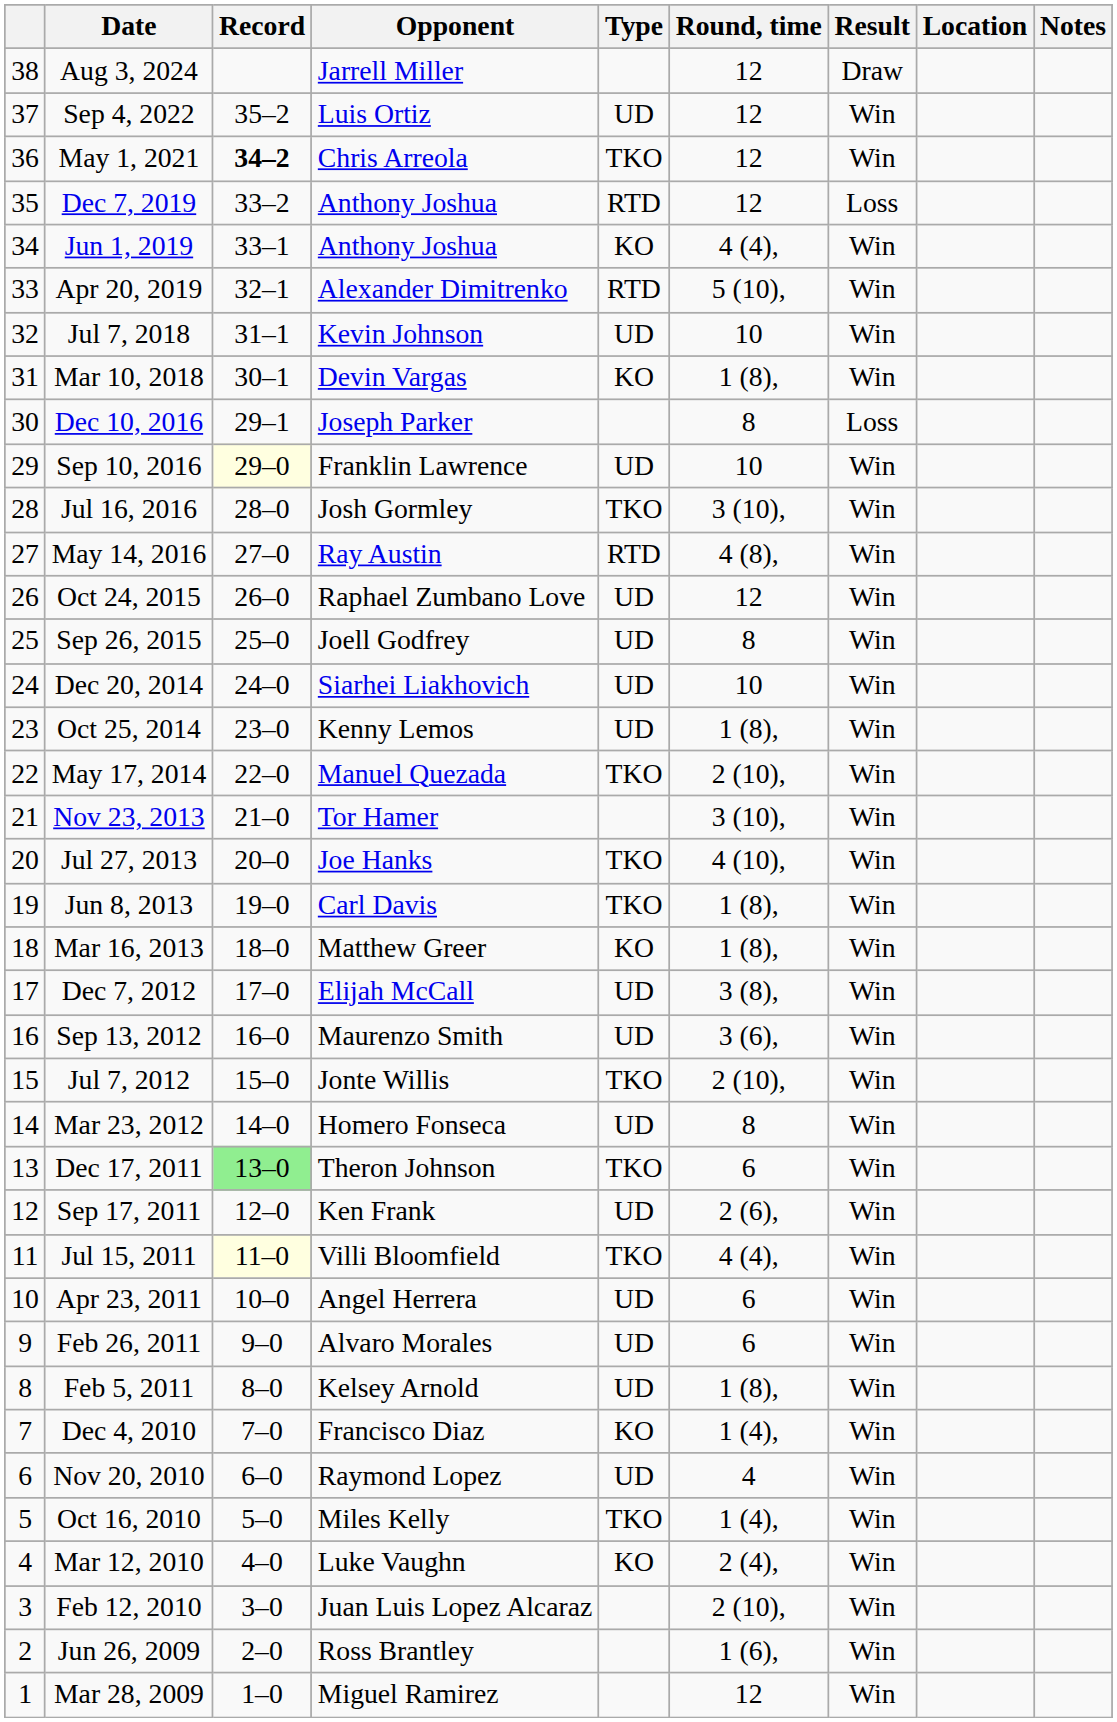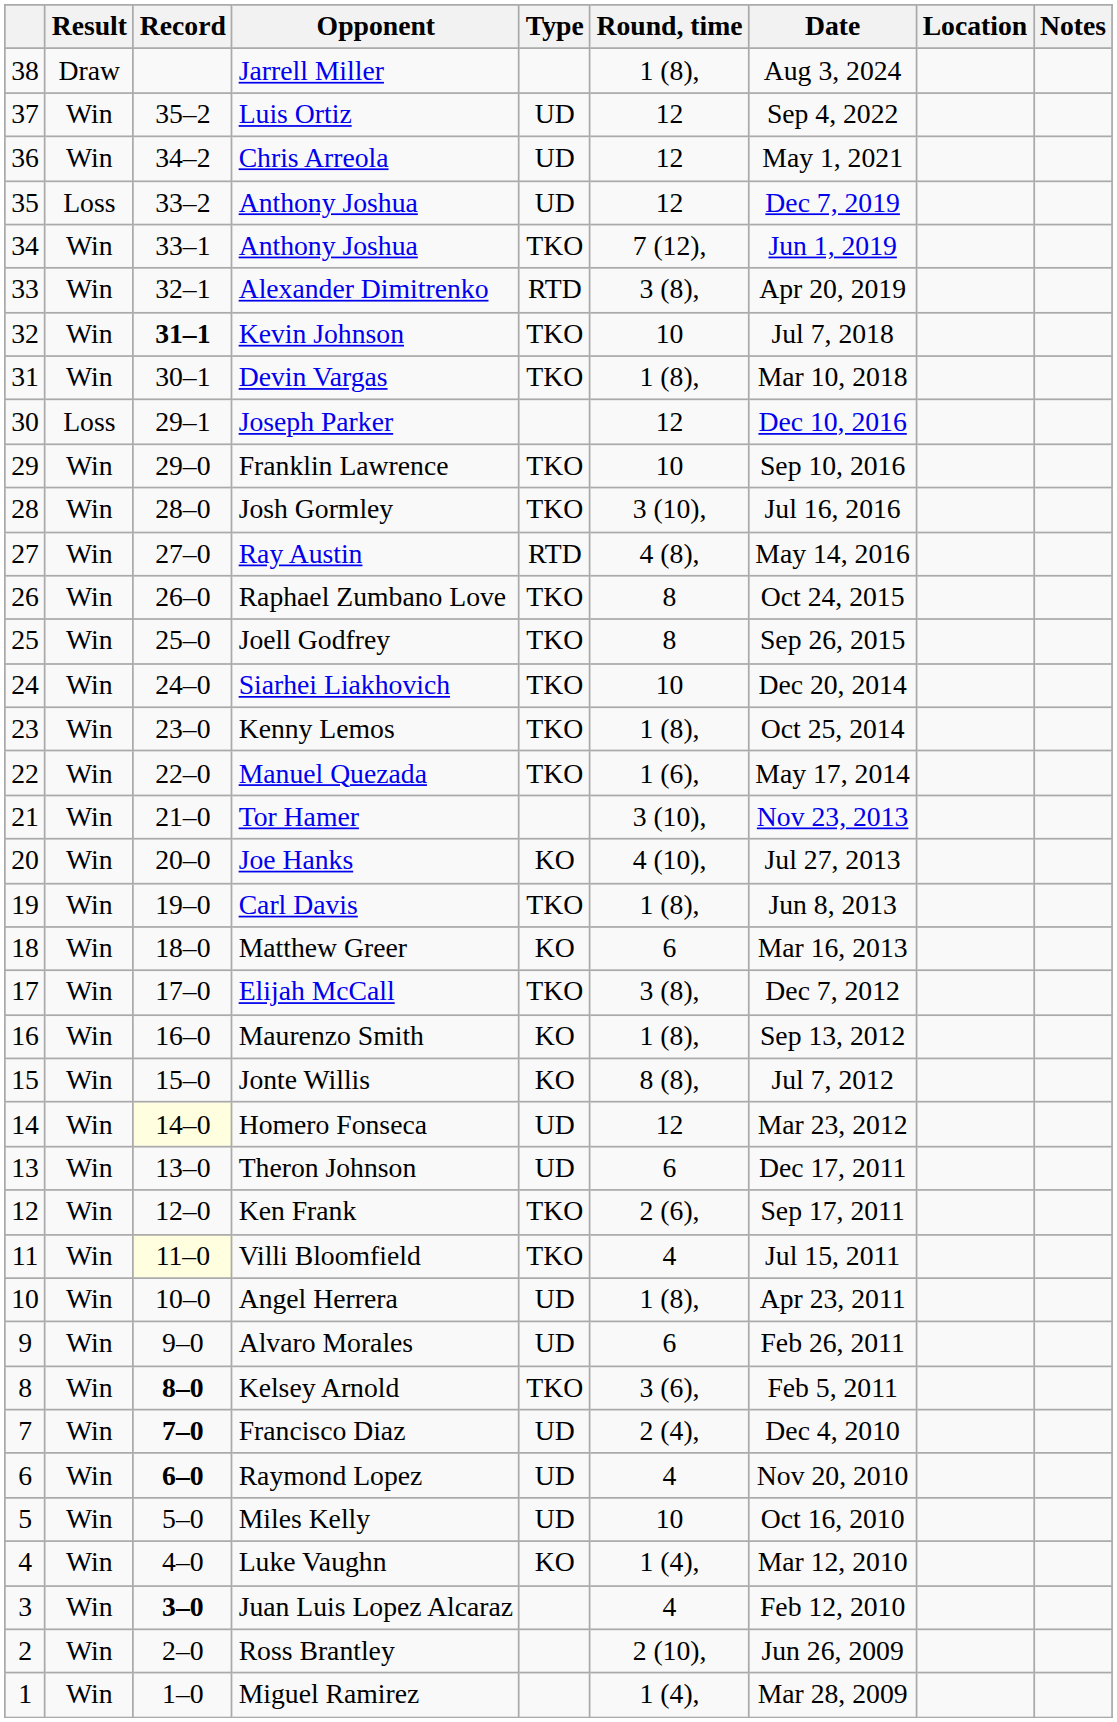columns swapped: Result <-> Date
Jarrell Miller | Round, time: 12 -> 1 (8),
Chris Arreola | Record: bold -> normal
Chris Arreola | Type: TKO -> UD
35 / Anthony Joshua | Type: RTD -> UD
34 / Anthony Joshua | Type: KO -> TKO
34 / Anthony Joshua | Round, time: 4 (4), -> 7 (12),
Alexander Dimitrenko | Round, time: 5 (10), -> 3 (8),
Kevin Johnson | Record: normal -> bold
Kevin Johnson | Type: UD -> TKO
Devin Vargas | Type: KO -> TKO
Joseph Parker | Round, time: 8 -> 12
Franklin Lawrence | Record: lightyellow background -> no background
Franklin Lawrence | Type: UD -> TKO
Raphael Zumbano Love | Type: UD -> TKO
Raphael Zumbano Love | Round, time: 12 -> 8
Joell Godfrey | Type: UD -> TKO
Siarhei Liakhovich | Type: UD -> TKO
Kenny Lemos | Type: UD -> TKO
Manuel Quezada | Round, time: 2 (10), -> 1 (6),
Joe Hanks | Type: TKO -> KO
Matthew Greer | Round, time: 1 (8), -> 6
Elijah McCall | Type: UD -> TKO
Maurenzo Smith | Type: UD -> KO
Maurenzo Smith | Round, time: 3 (6), -> 1 (8),
Jonte Willis | Type: TKO -> KO
Jonte Willis | Round, time: 2 (10), -> 8 (8),
Homero Fonseca | Record: no background -> lightyellow background
Homero Fonseca | Round, time: 8 -> 12
Theron Johnson | Record: lightgreen background -> no background
Theron Johnson | Type: TKO -> UD
Ken Frank | Type: UD -> TKO
Villi Bloomfield | Round, time: 4 (4), -> 4
Angel Herrera | Round, time: 6 -> 1 (8),
Kelsey Arnold | Record: normal -> bold
Kelsey Arnold | Type: UD -> TKO
Kelsey Arnold | Round, time: 1 (8), -> 3 (6),
Francisco Diaz | Record: normal -> bold
Francisco Diaz | Type: KO -> UD
Francisco Diaz | Round, time: 1 (4), -> 2 (4),
Raymond Lopez | Record: normal -> bold
Miles Kelly | Type: TKO -> UD
Miles Kelly | Round, time: 1 (4), -> 10
Luke Vaughn | Round, time: 2 (4), -> 1 (4),
Juan Luis Lopez Alcaraz | Record: normal -> bold
Juan Luis Lopez Alcaraz | Round, time: 2 (10), -> 4
Ross Brantley | Round, time: 1 (6), -> 2 (10),
Miguel Ramirez | Round, time: 12 -> 1 (4),
